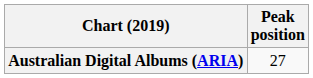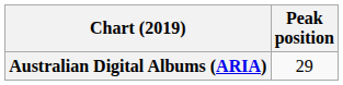Australian Digital Albums (ARIA) | Peak position: 27 -> 29
